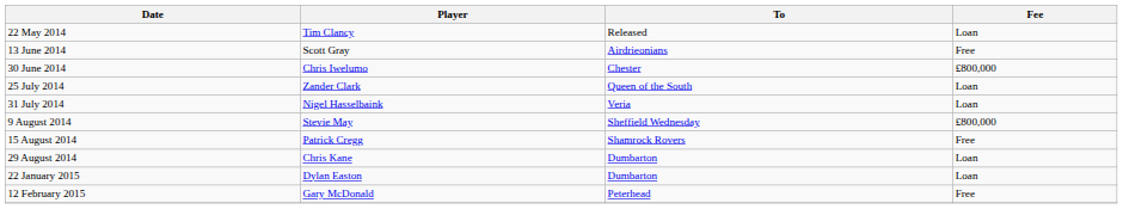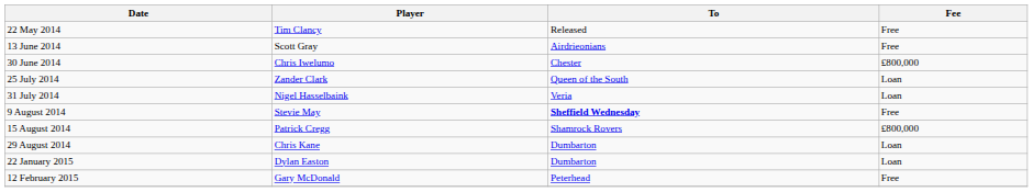22 May 2014 | Fee: Loan -> Free
9 August 2014 | To: normal -> bold
9 August 2014 | Fee: £800,000 -> Free
15 August 2014 | Fee: Free -> £800,000
